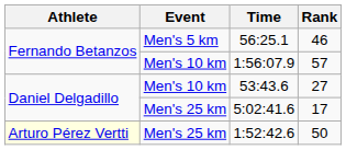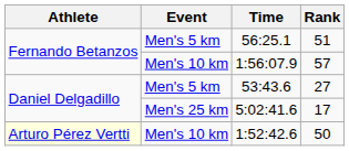56:25.1 | Rank: 46 -> 51
53:43.6 | Event: Men's 10 km -> Men's 5 km
1:52:42.6 | Event: Men's 25 km -> Men's 10 km
